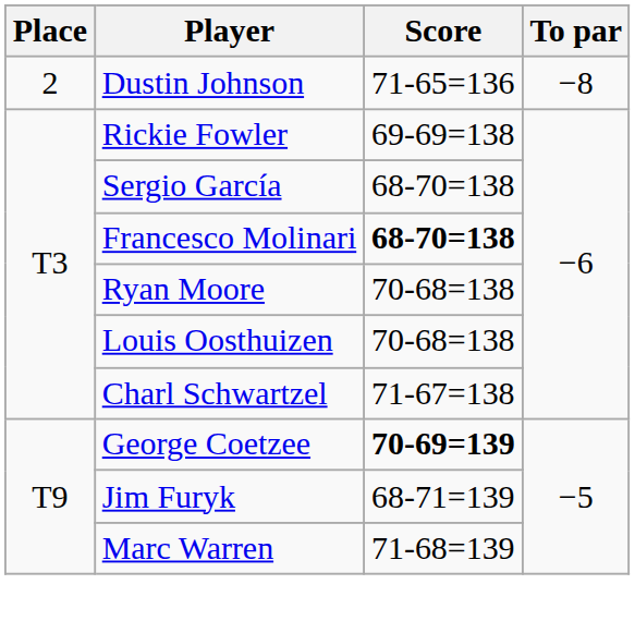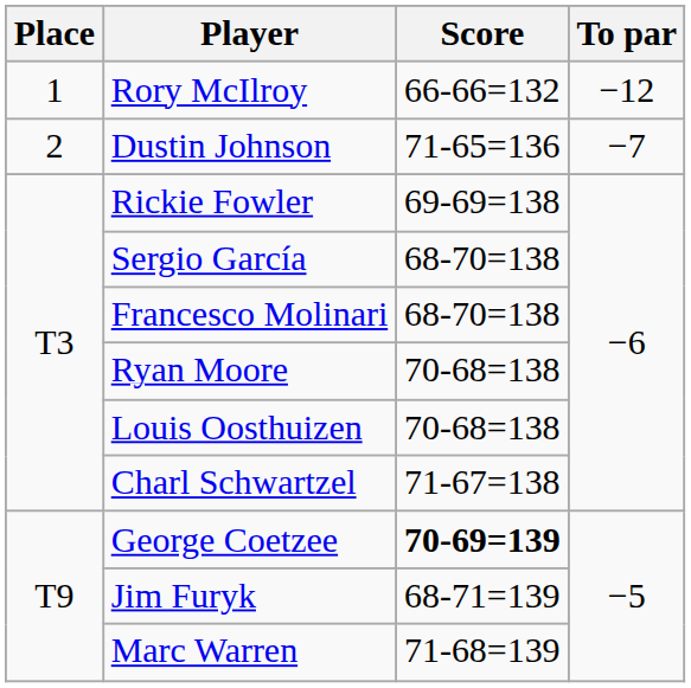+ row: 1 | Rory McIlroy | 66-66=132 | −12
Dustin Johnson | To par: −8 -> −7
Francesco Molinari | Score: bold -> normal
